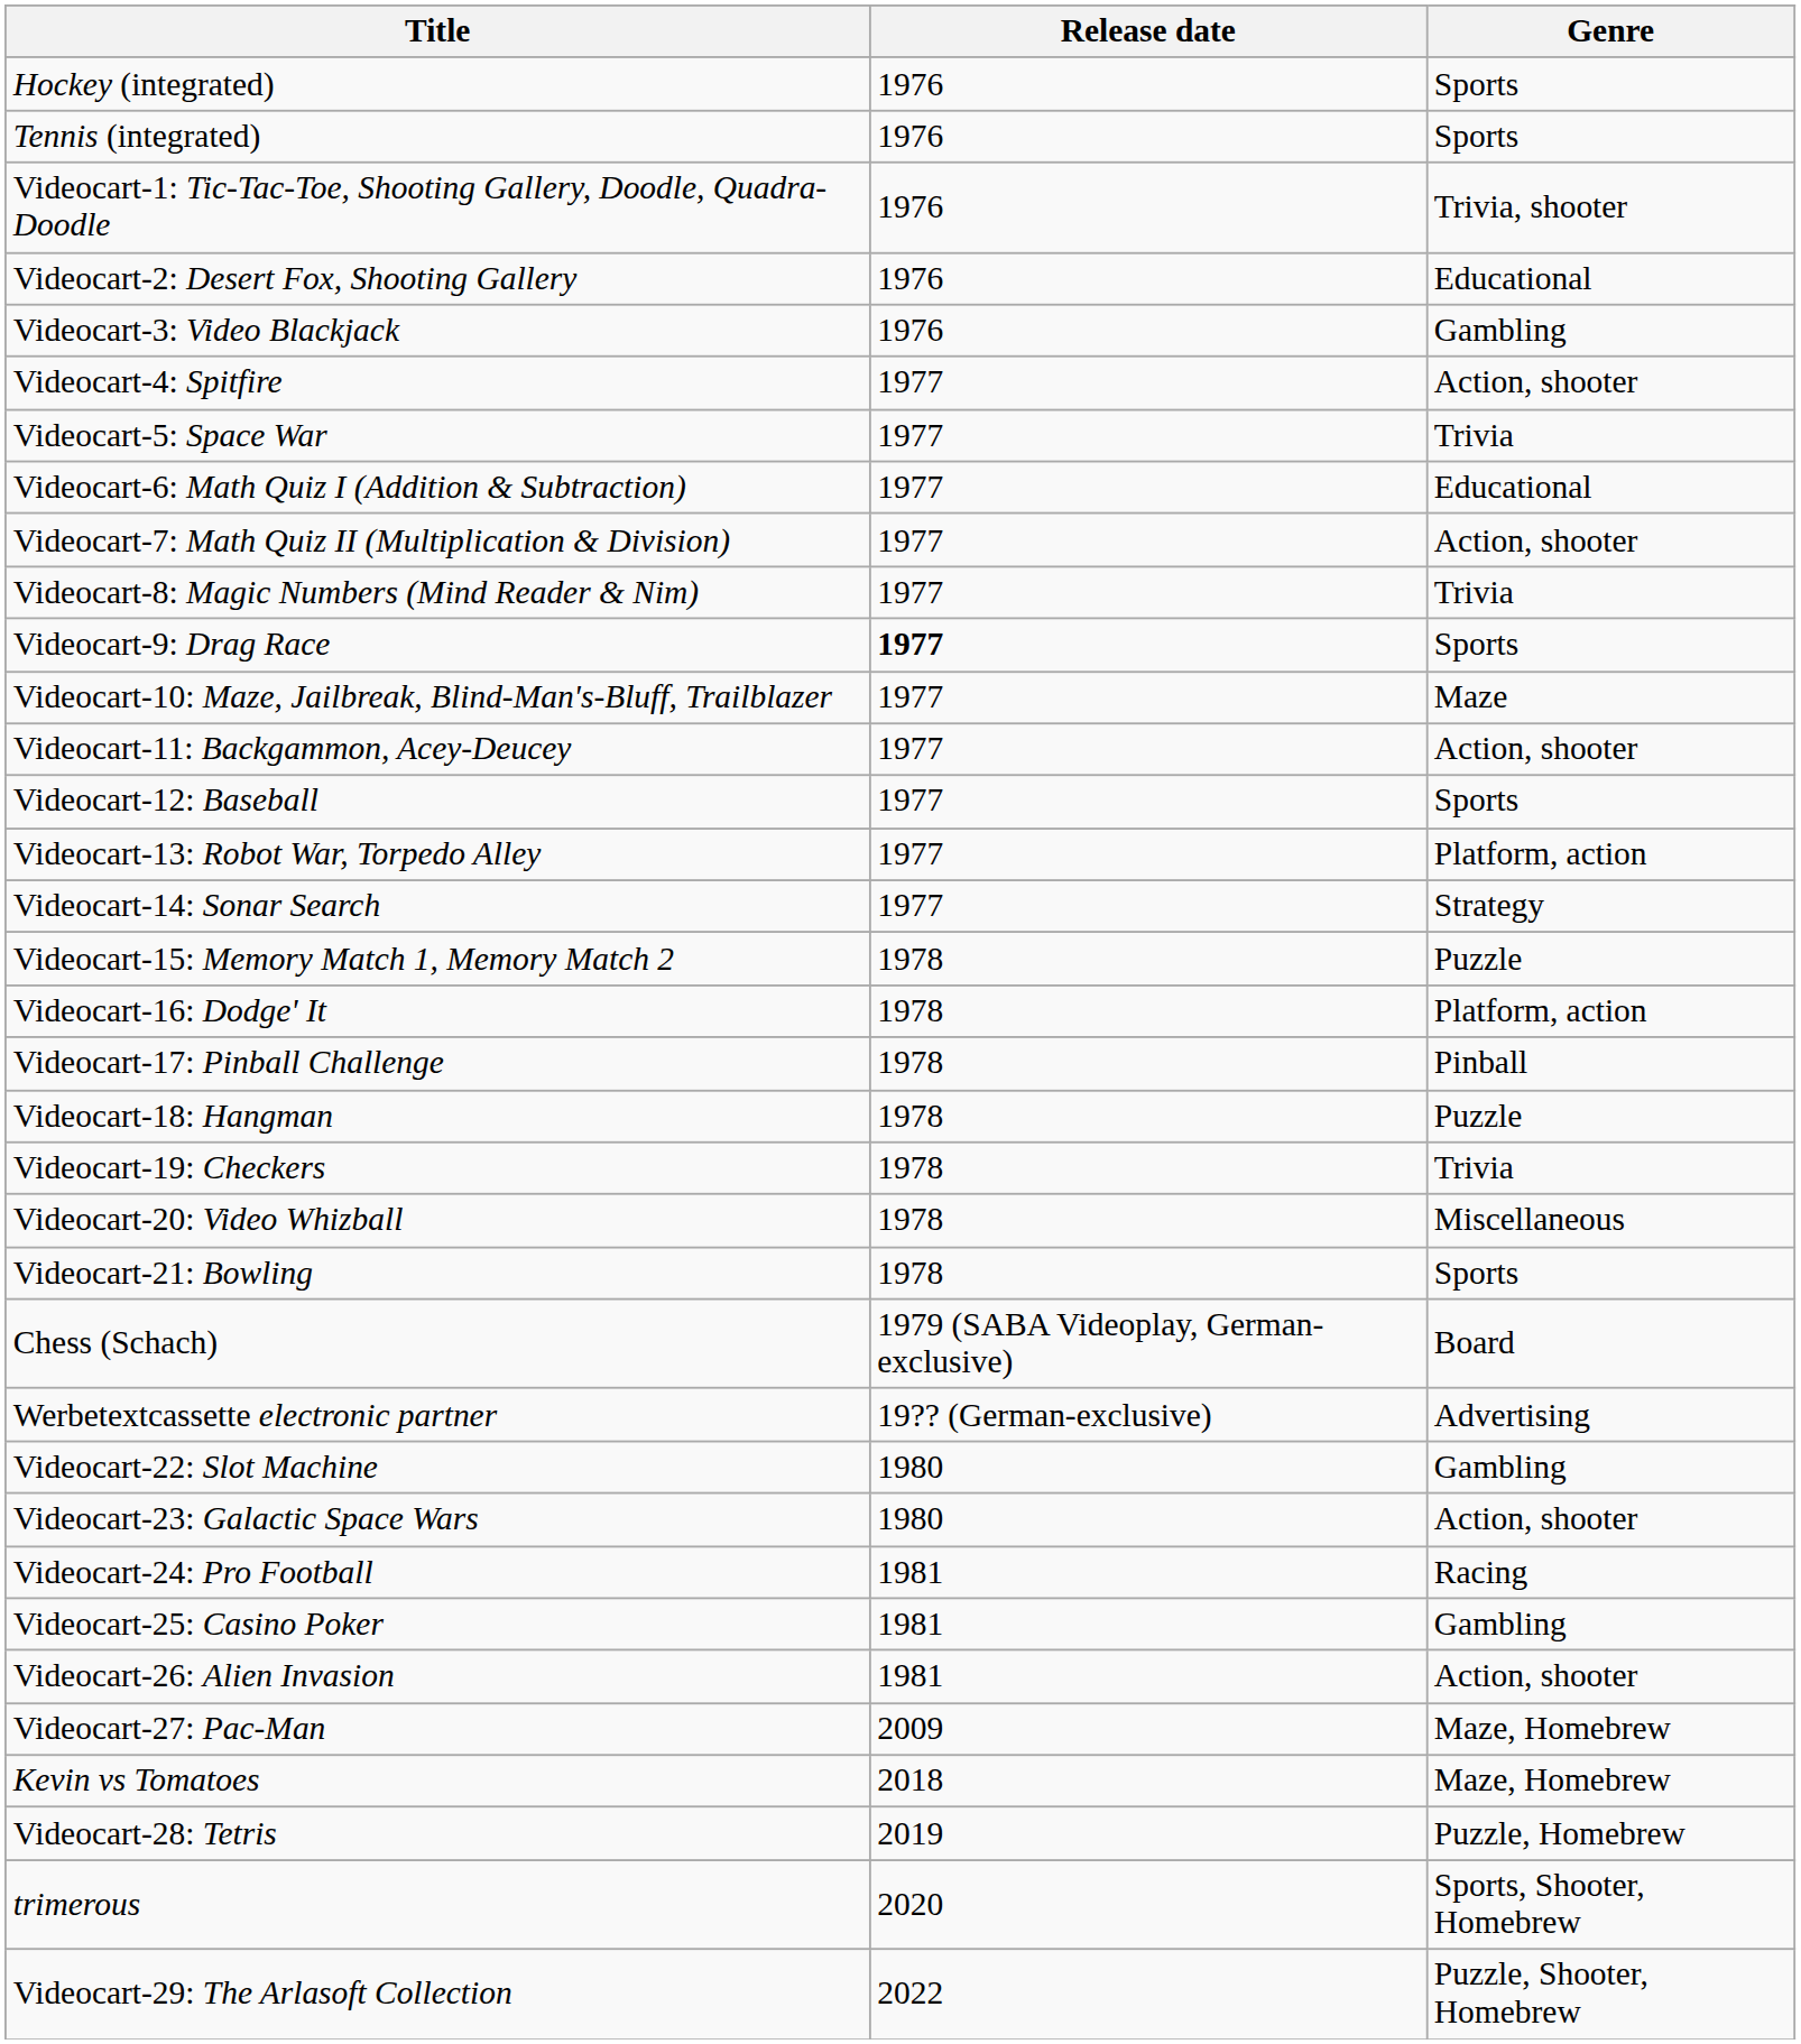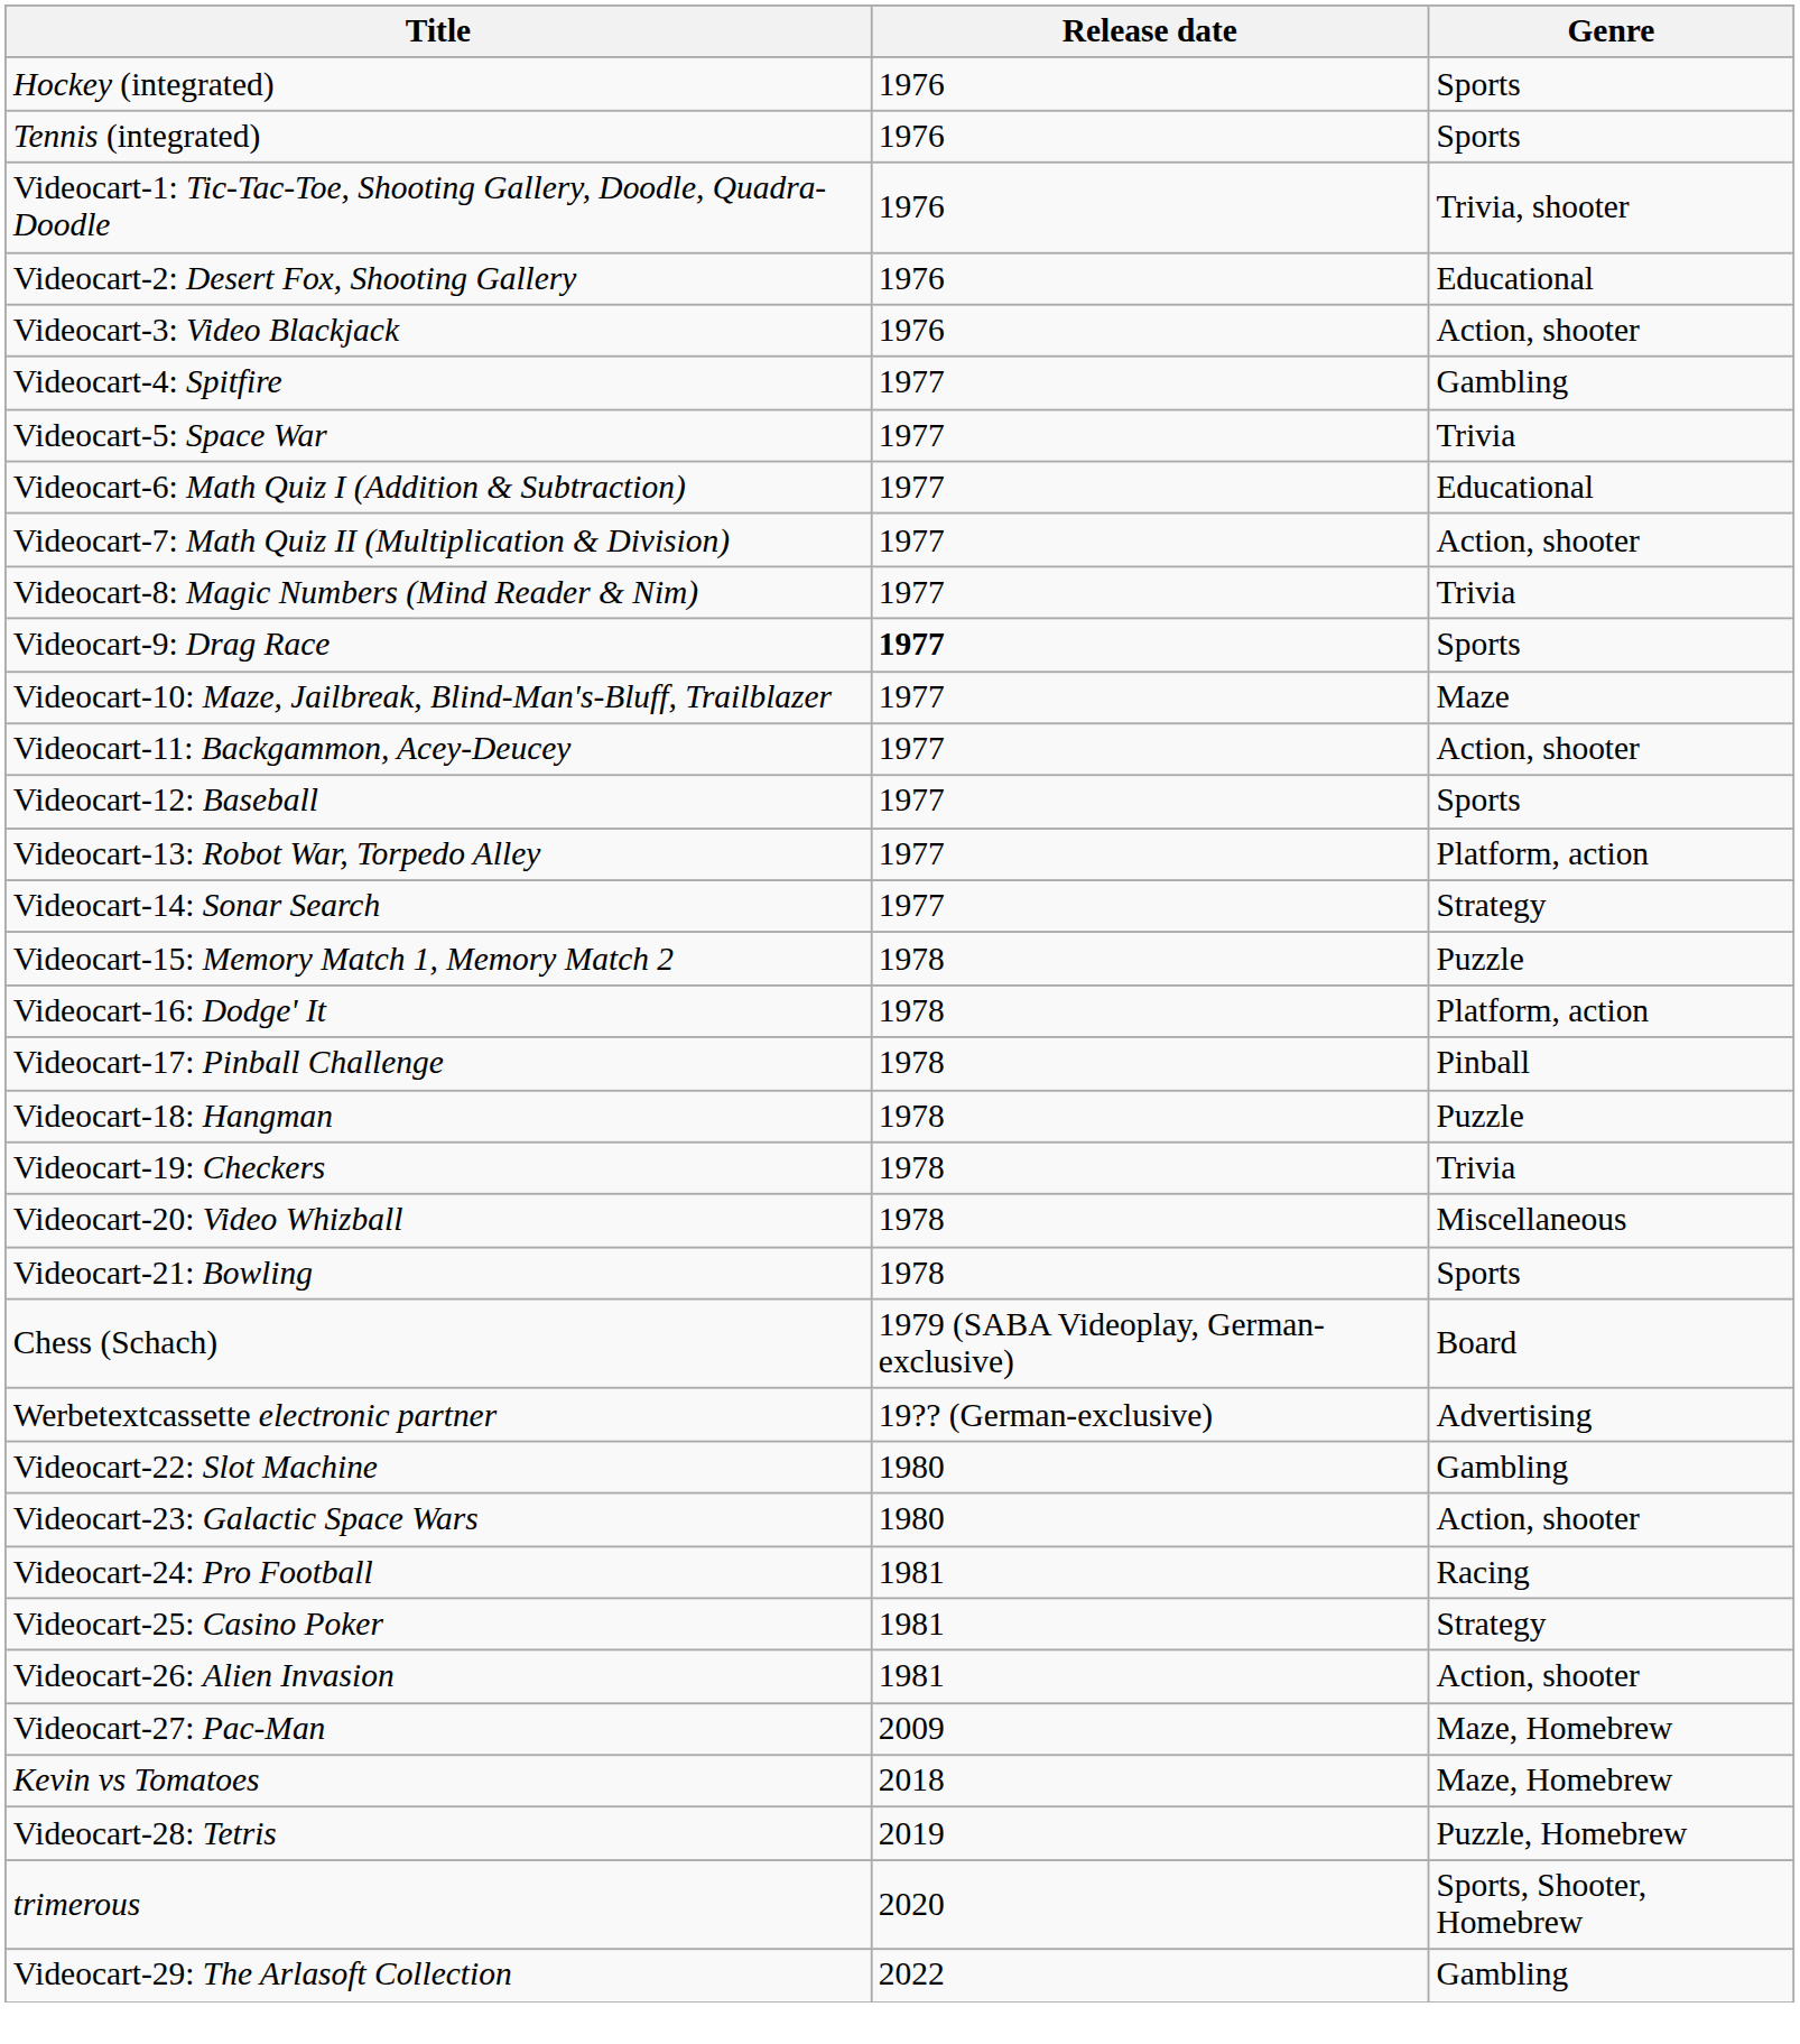Videocart-3: Video Blackjack | Genre: Gambling -> Action, shooter
Videocart-4: Spitfire | Genre: Action, shooter -> Gambling
Videocart-25: Casino Poker | Genre: Gambling -> Strategy
Videocart-29: The Arlasoft Collection | Genre: Puzzle, Shooter, Homebrew -> Gambling
